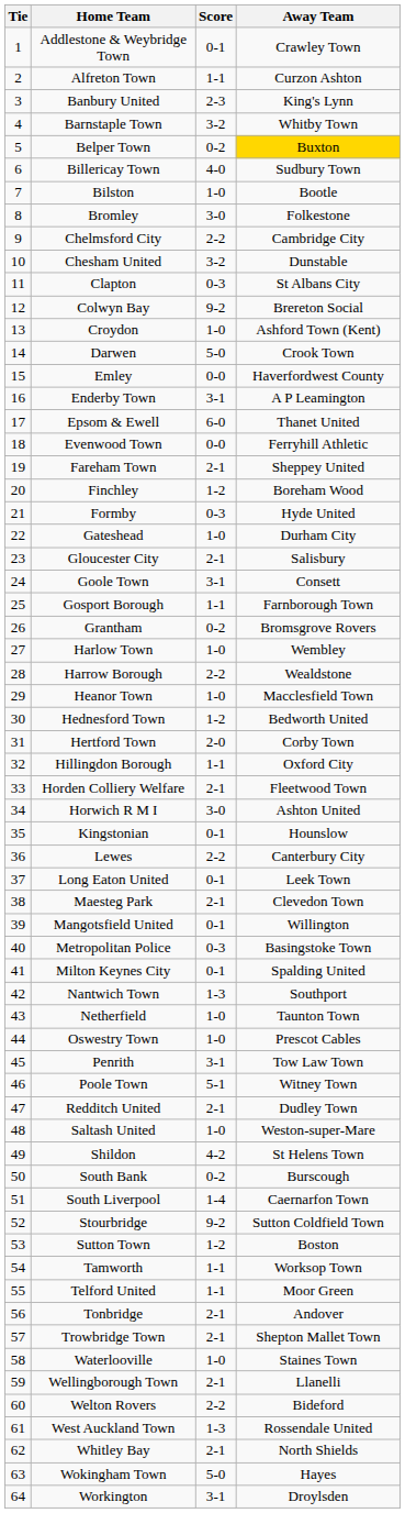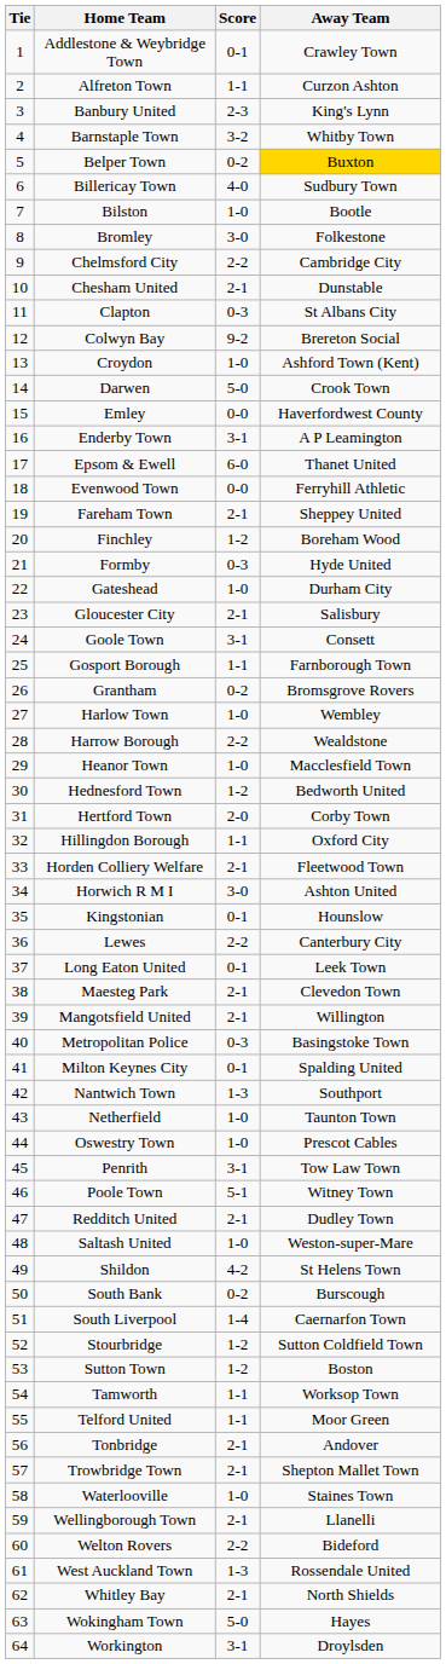Chesham United | Score: 3-2 -> 2-1
Mangotsfield United | Score: 0-1 -> 2-1
Stourbridge | Score: 9-2 -> 1-2
